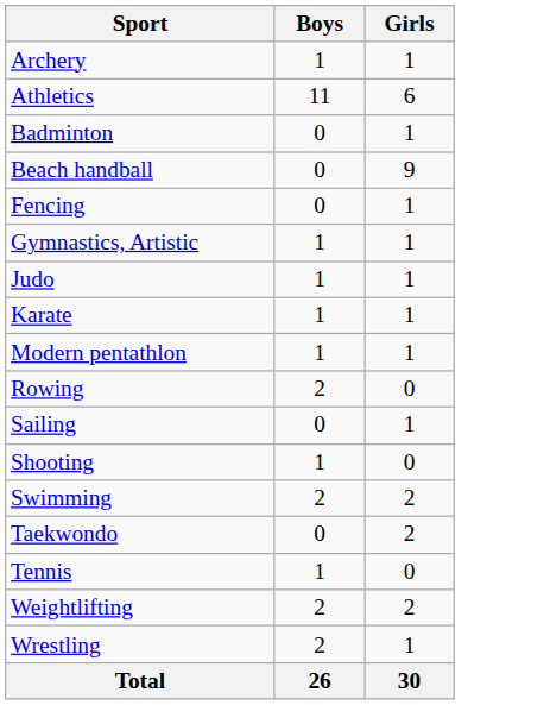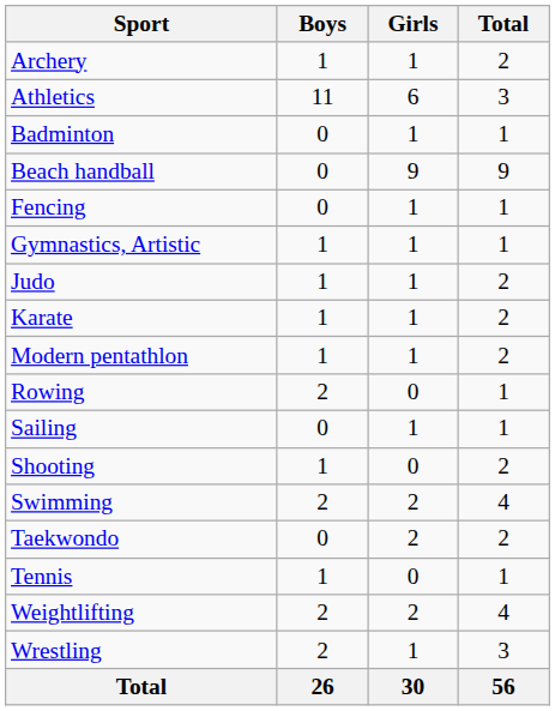+ column: Total | 2 | 3 | 1 | 9 | 1 | 1 | 2 | 2 | 2 | 1 | 1 | 2 | 4 | 2 | 1 | 4 | 3 | 56
